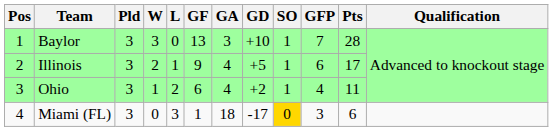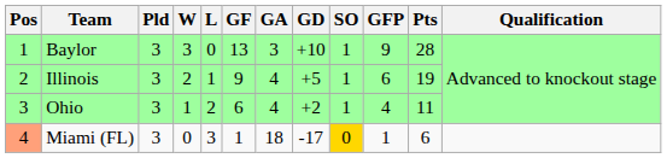Baylor | GFP: 7 -> 9
Illinois | Pts: 17 -> 19
Miami (FL) | Pos: no background -> lightsalmon background
Miami (FL) | GFP: 3 -> 1
